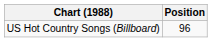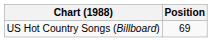US Hot Country Songs (Billboard) | Position: 96 -> 69
